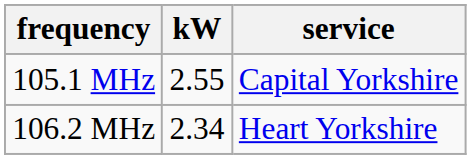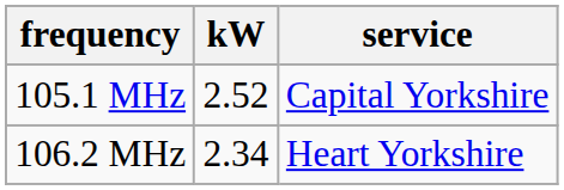105.1 MHz | kW: 2.55 -> 2.52
